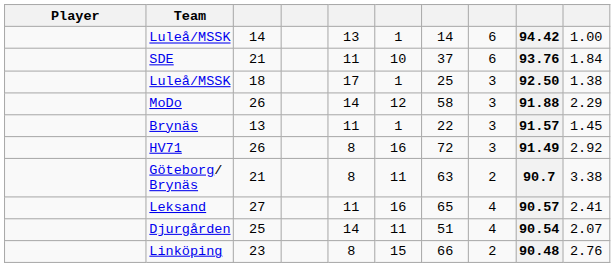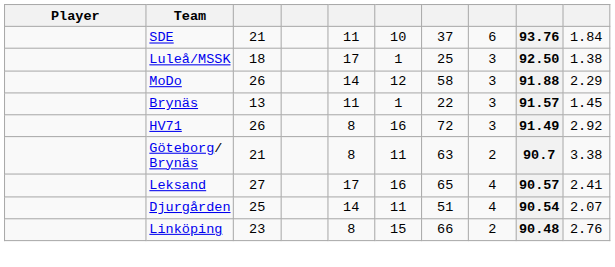- row: Luleå/MSSK | 14 | 13 | 1 | 14 | 6 | 94.42 | 1.00
Leksand | column 5: 11 -> 17
